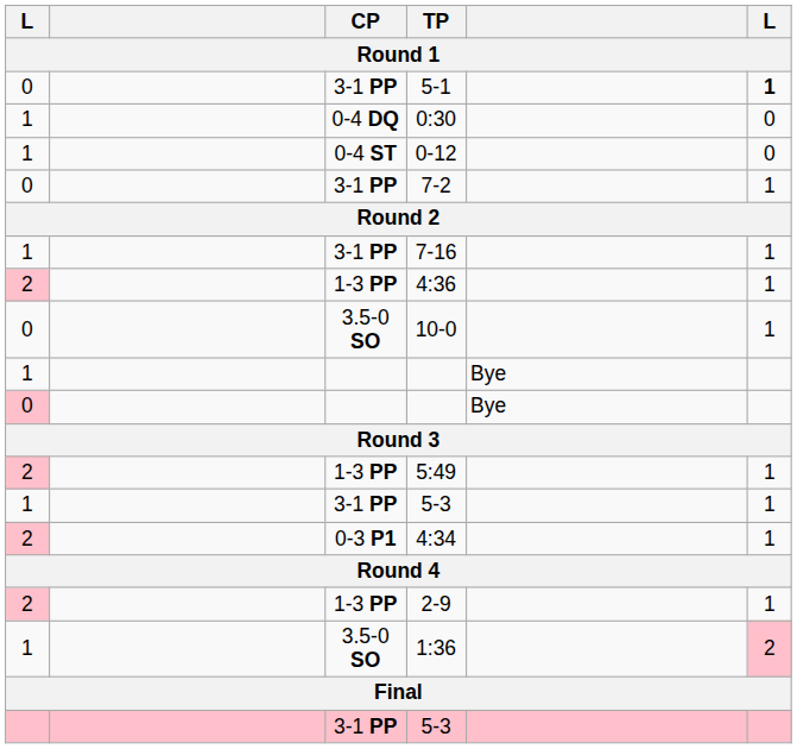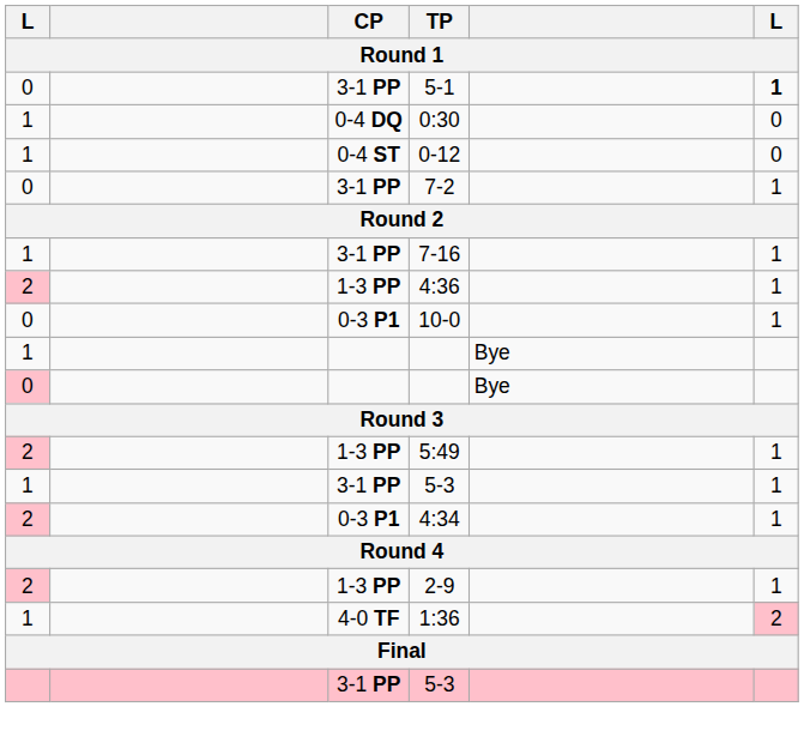10-0 | CP: 3.5-0 SO -> 0-3 P1
1:36 | CP: 3.5-0 SO -> 4-0 TF
